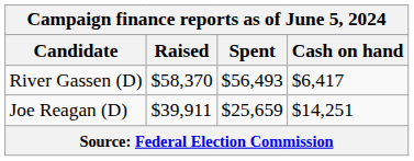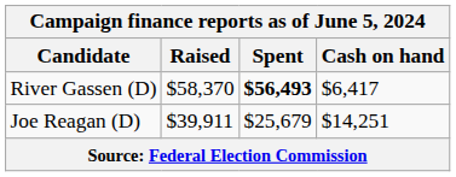River Gassen (D) | Spent: normal -> bold
Joe Reagan (D) | Spent: $25,659 -> $25,679
